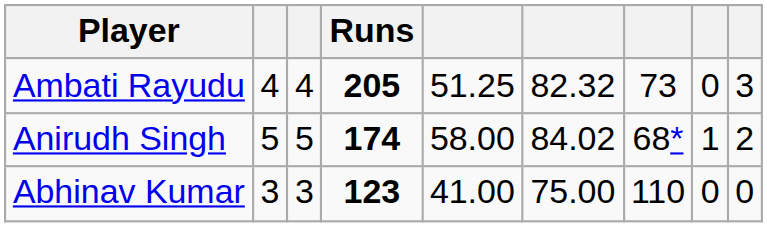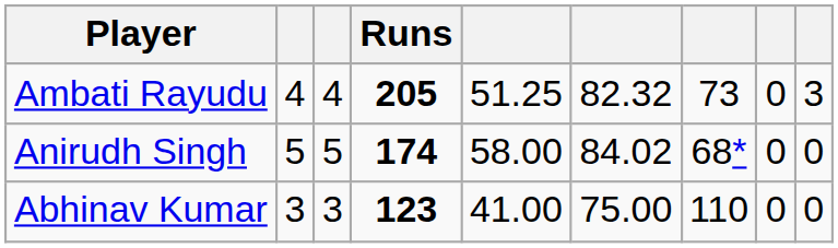Anirudh Singh | column 8: 1 -> 0
Anirudh Singh | column 9: 2 -> 0
